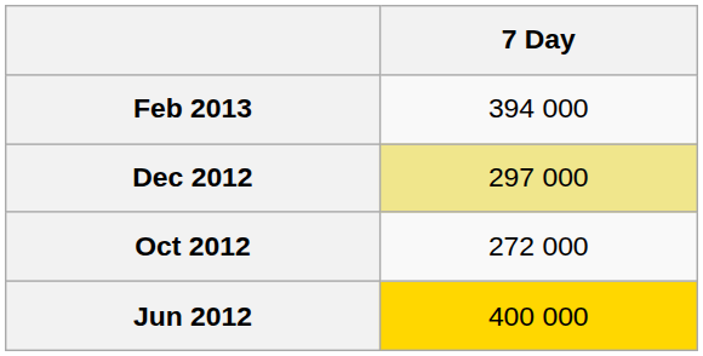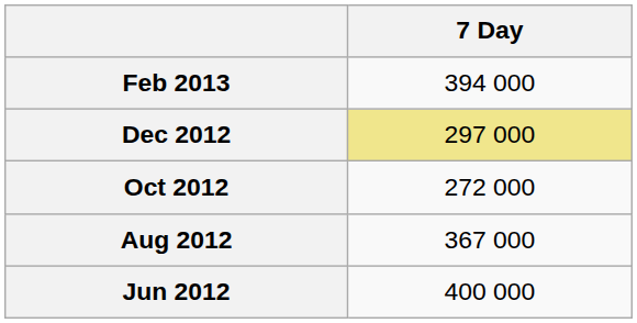+ row: Aug 2012 | 367 000
Jun 2012 | 7 Day: gold background -> no background
